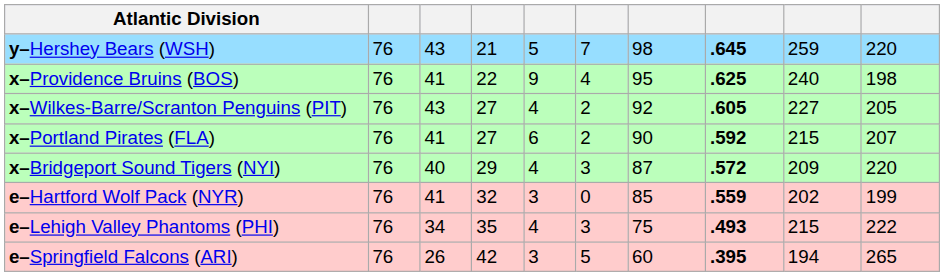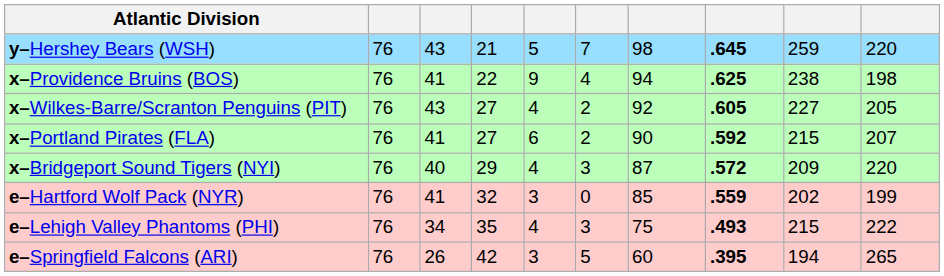x–Providence Bruins (BOS) | column 7: 95 -> 94
x–Providence Bruins (BOS) | column 9: 240 -> 238
